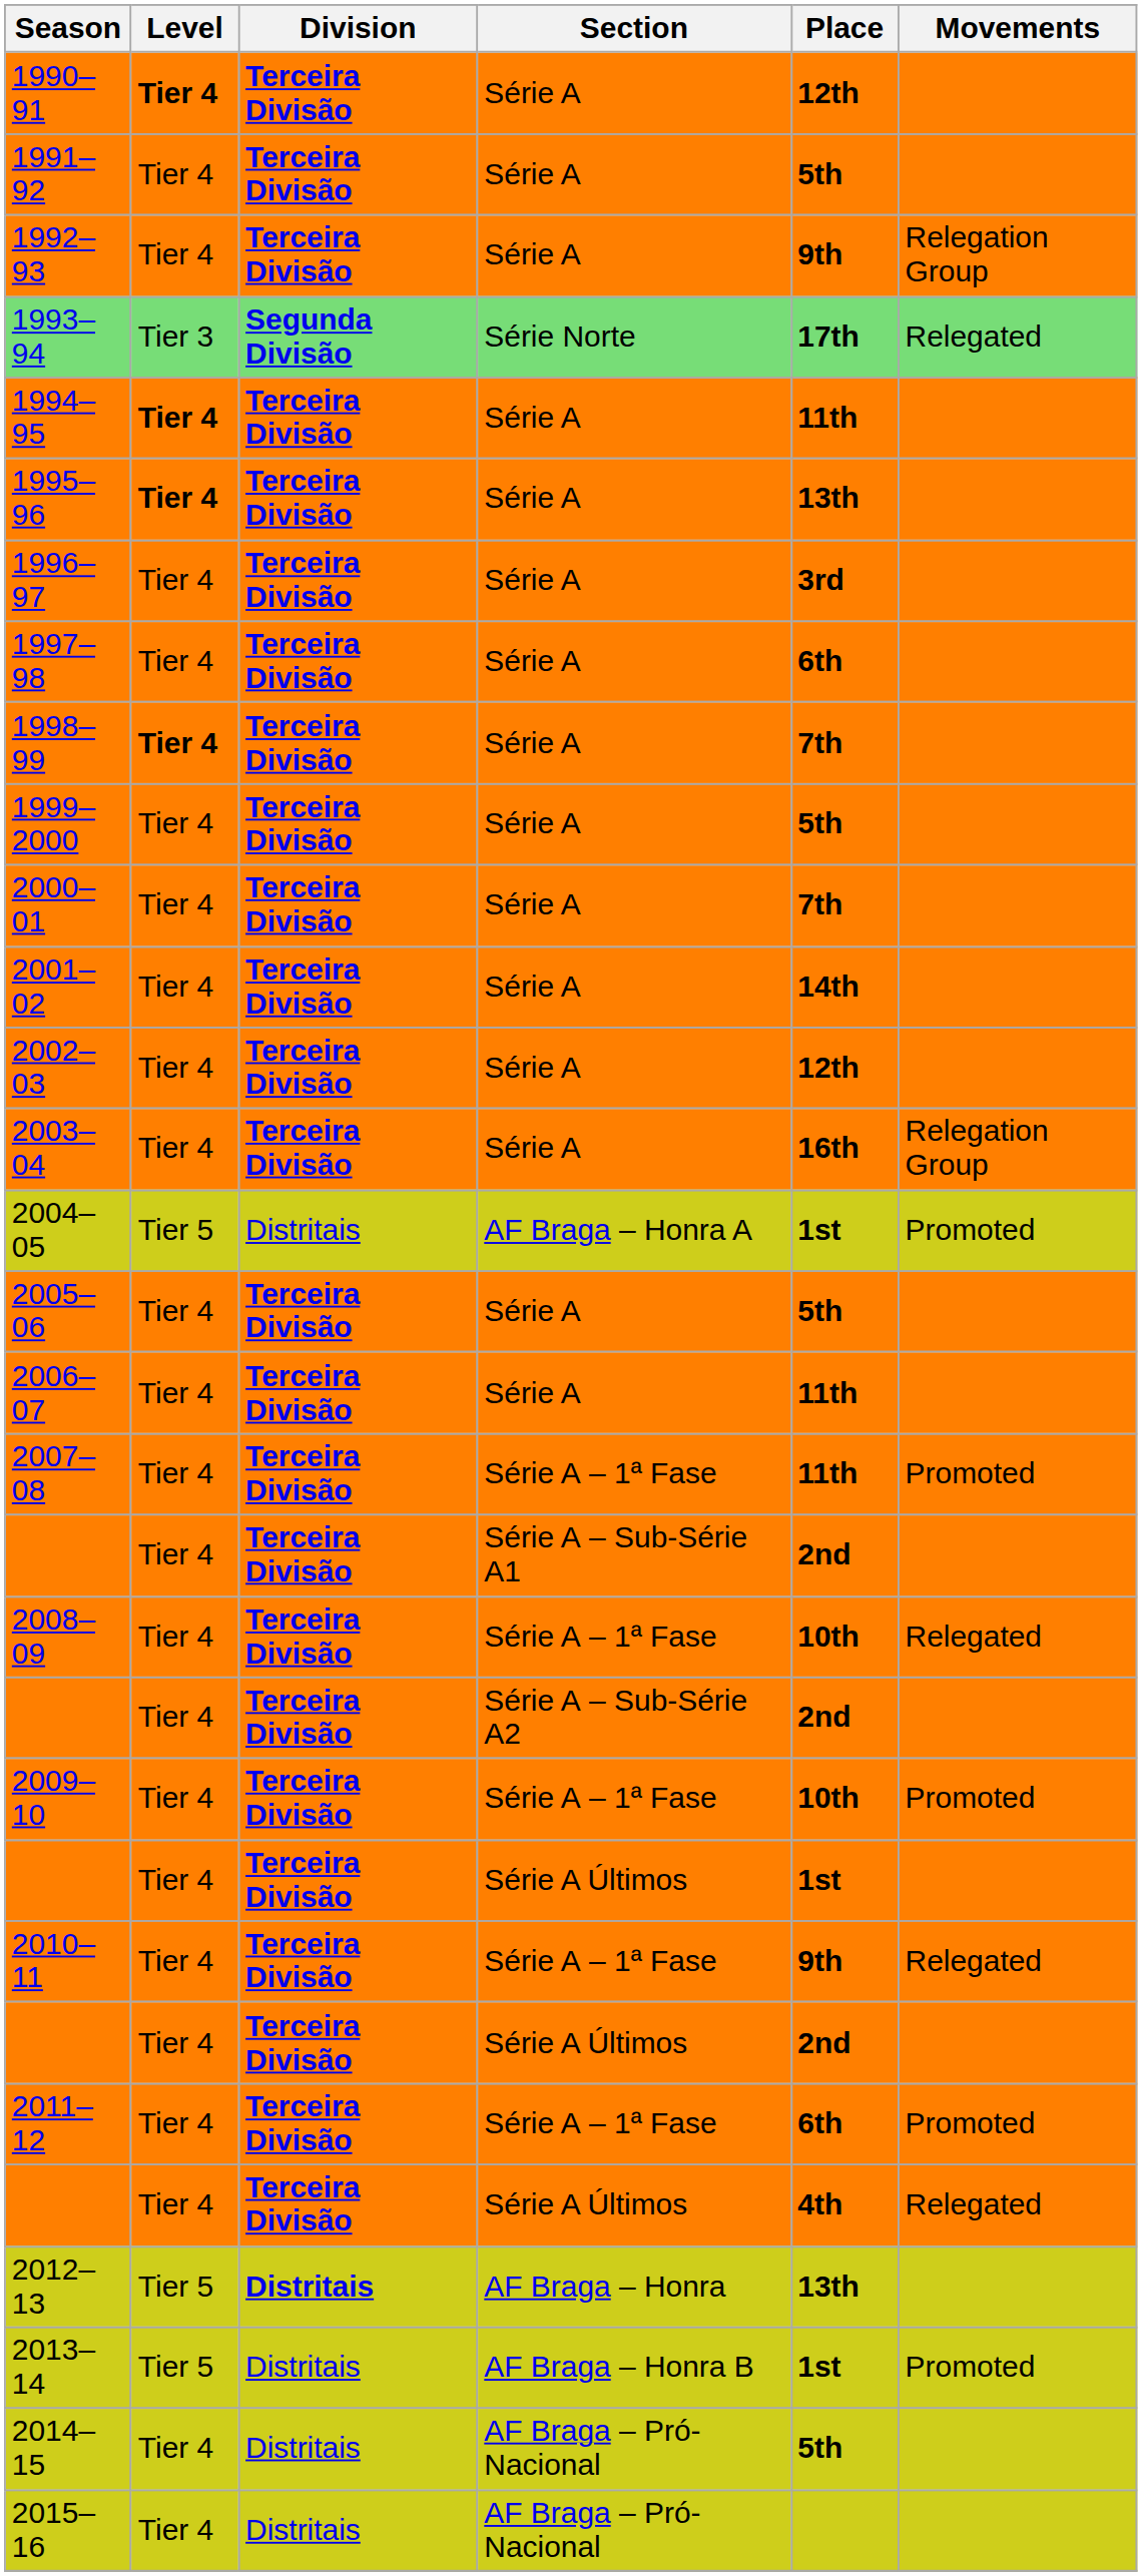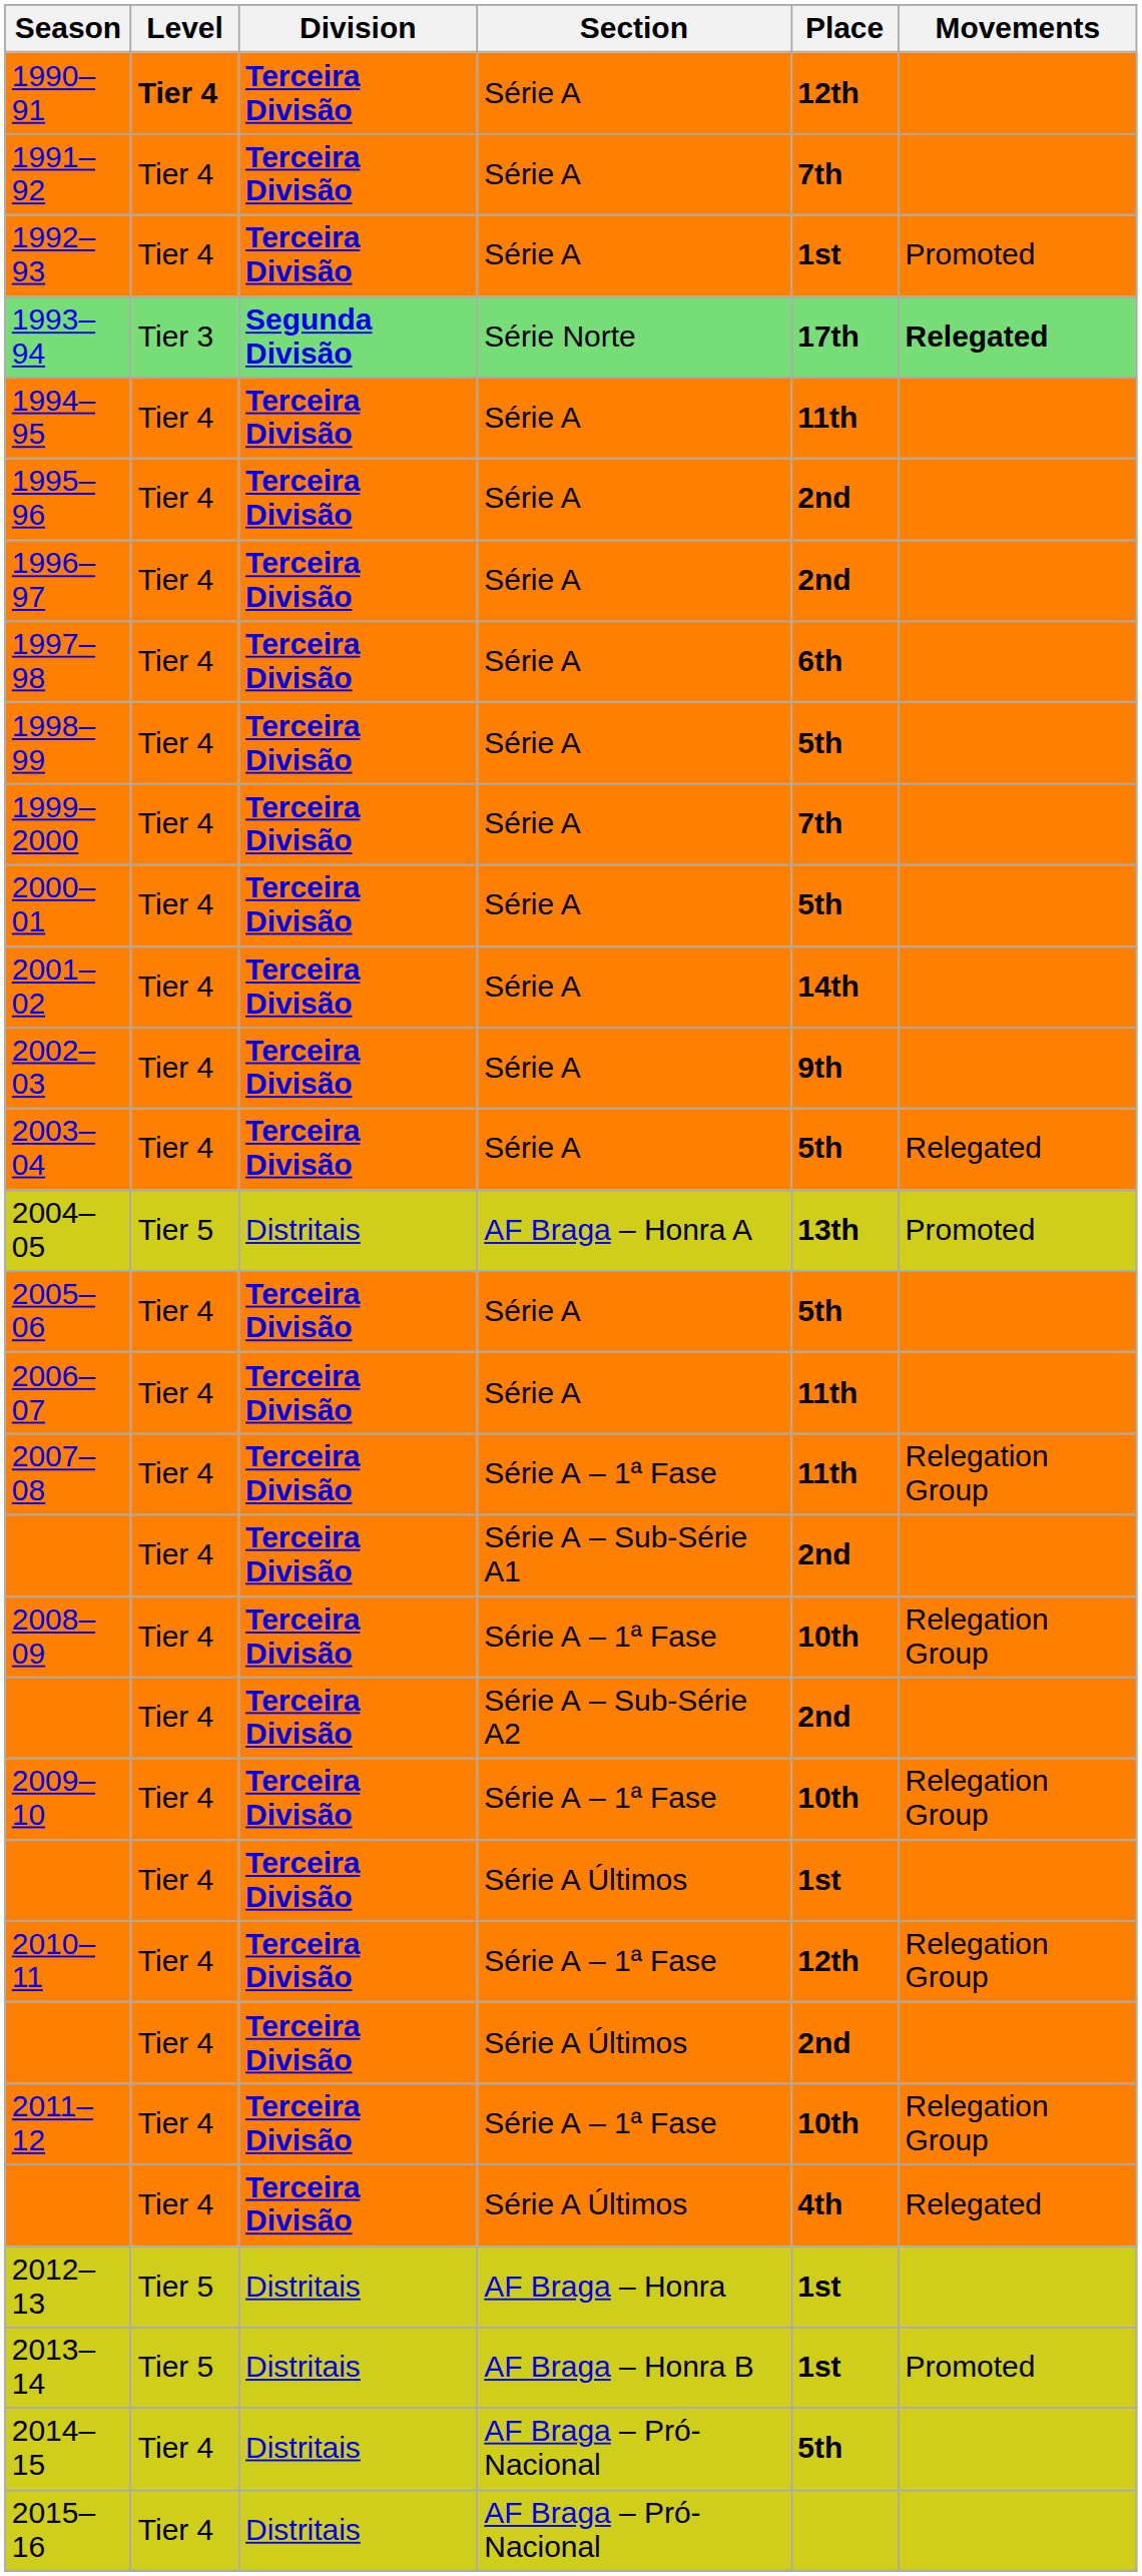1991–92 | Place: 5th -> 7th
1992–93 | Place: 9th -> 1st
1992–93 | Movements: Relegation Group -> Promoted
1993–94 | Movements: normal -> bold
1994–95 | Level: bold -> normal
1995–96 | Level: bold -> normal
1995–96 | Place: 13th -> 2nd
1996–97 | Place: 3rd -> 2nd
1998–99 | Level: bold -> normal
1998–99 | Place: 7th -> 5th
1999–2000 | Place: 5th -> 7th
2000–01 | Place: 7th -> 5th
2002–03 | Place: 12th -> 9th
2003–04 | Place: 16th -> 5th
2003–04 | Movements: Relegation Group -> Relegated
2004–05 | Place: 1st -> 13th
2007–08 | Movements: Promoted -> Relegation Group
2008–09 | Movements: Relegated -> Relegation Group
2009–10 | Movements: Promoted -> Relegation Group
2010–11 | Place: 9th -> 12th
2010–11 | Movements: Relegated -> Relegation Group
2011–12 | Place: 6th -> 10th
2011–12 | Movements: Promoted -> Relegation Group
2012–13 | Division: bold -> normal
2012–13 | Place: 13th -> 1st
